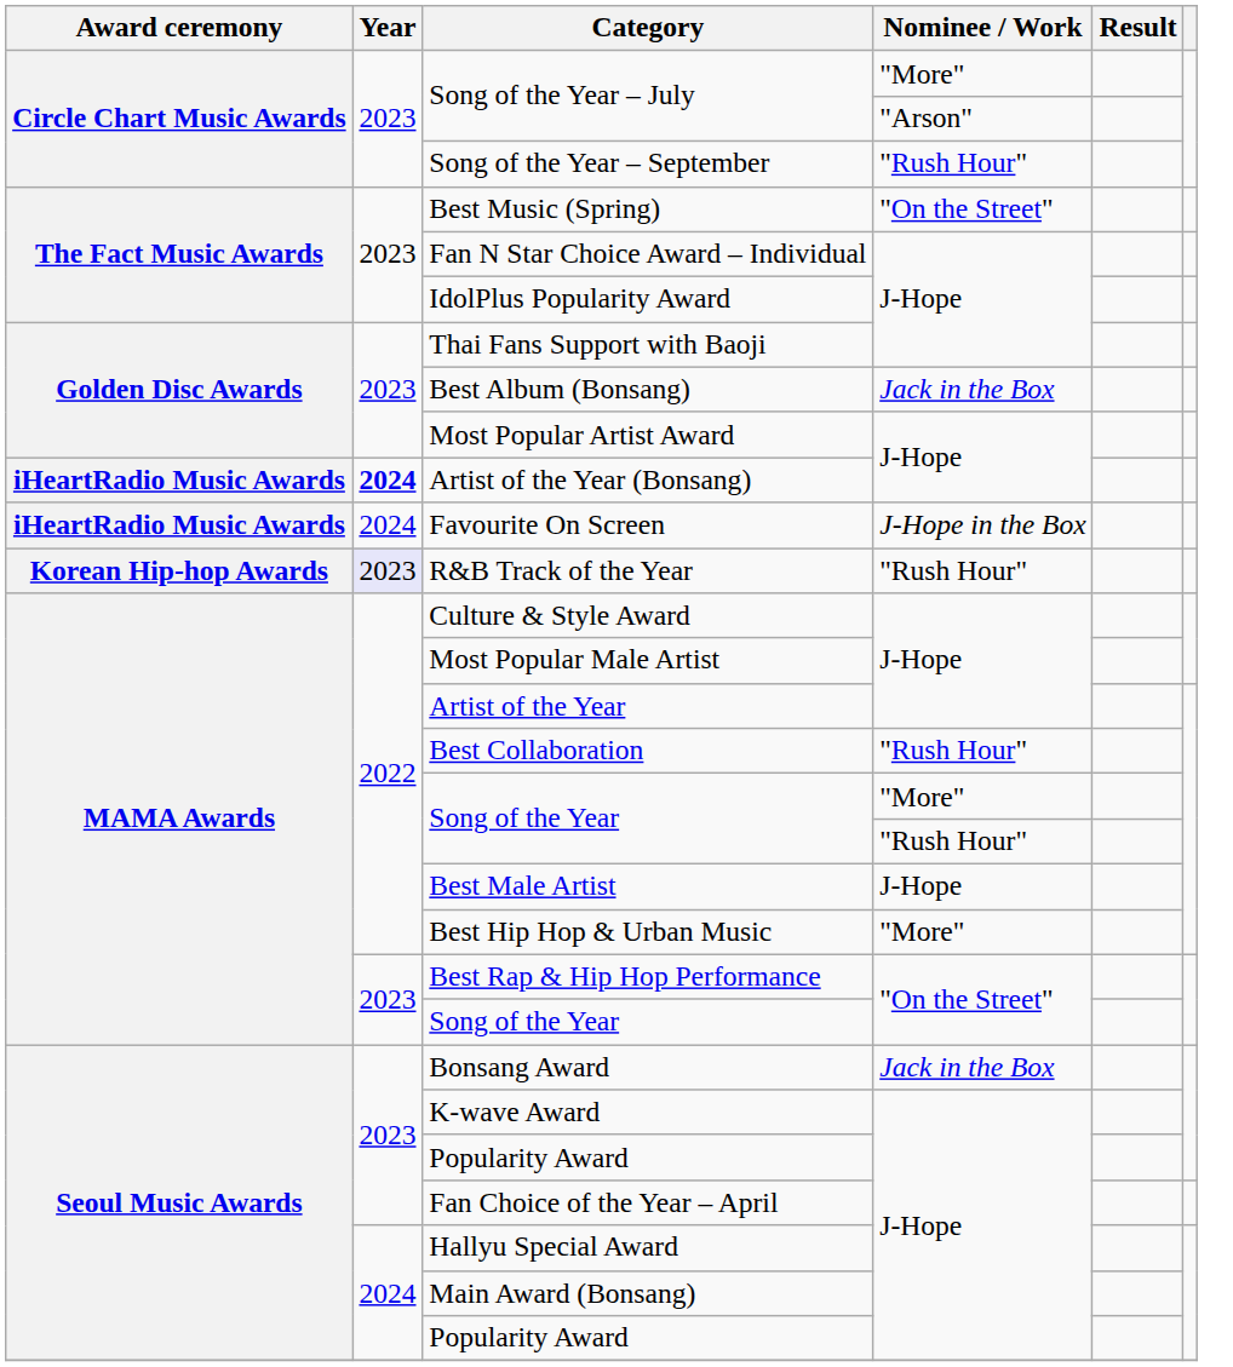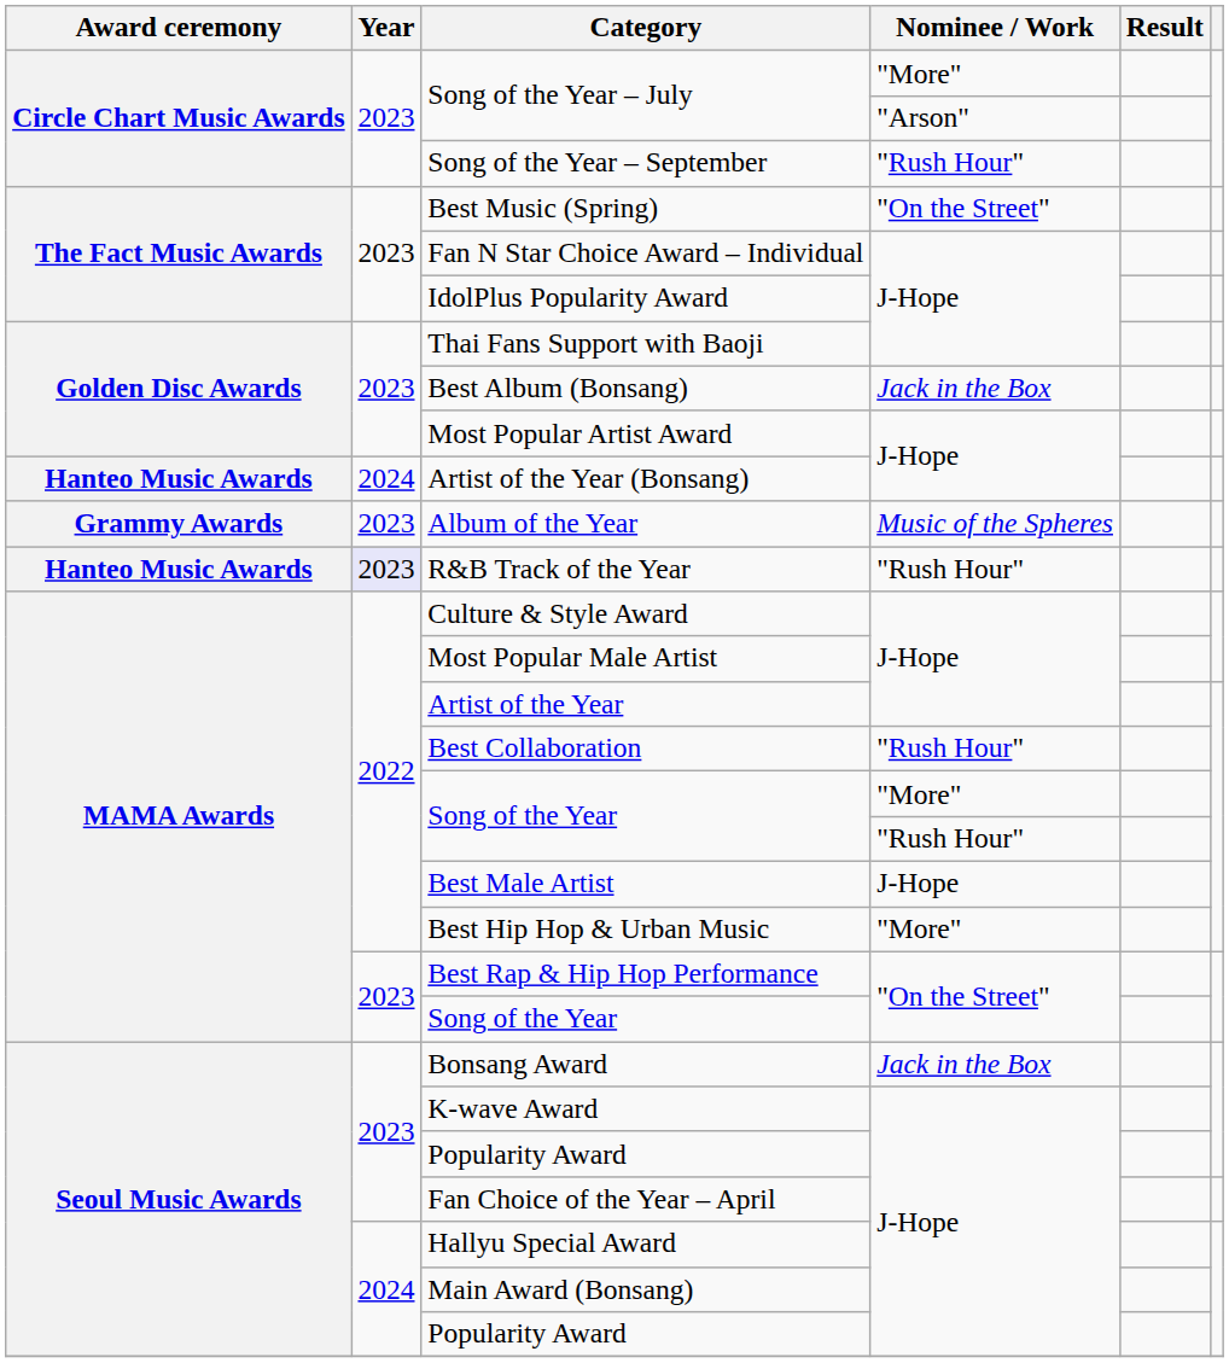Artist of the Year (Bonsang) | Award ceremony: iHeartRadio Music Awards -> Hanteo Music Awards
Artist of the Year (Bonsang) | Year: bold -> normal
- row: iHeartRadio Music Awards | 2024 | Favourite On Screen | J-Hope in the Box
+ row: Grammy Awards | 2023 | Album of the Year | Music of the Spheres
R&B Track of the Year | Award ceremony: Korean Hip-hop Awards -> Hanteo Music Awards
